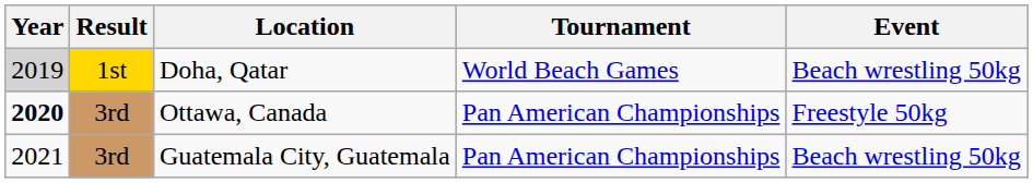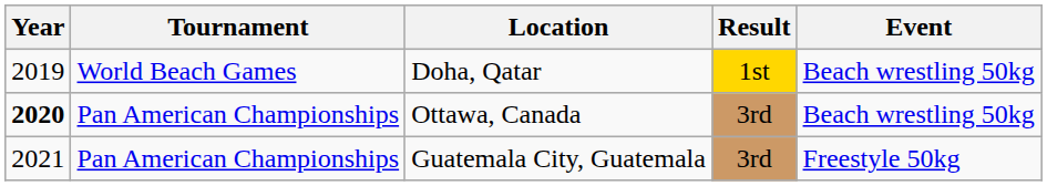columns swapped: Tournament <-> Result
Doha, Qatar | Year: lightgrey background -> no background
Ottawa, Canada | Event: Freestyle 50kg -> Beach wrestling 50kg
Guatemala City, Guatemala | Event: Beach wrestling 50kg -> Freestyle 50kg
